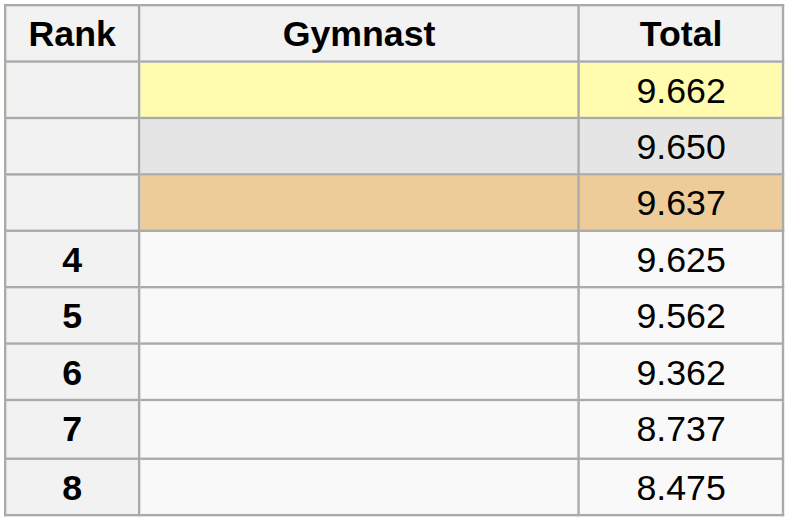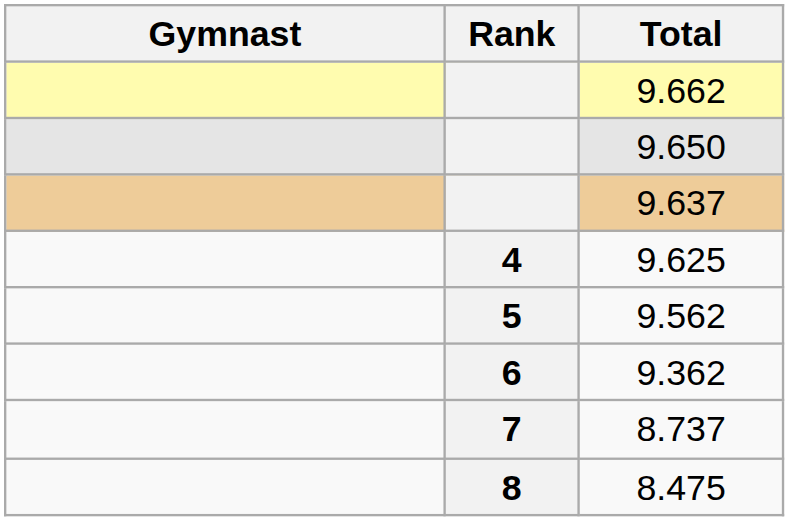columns swapped: Rank <-> Gymnast
